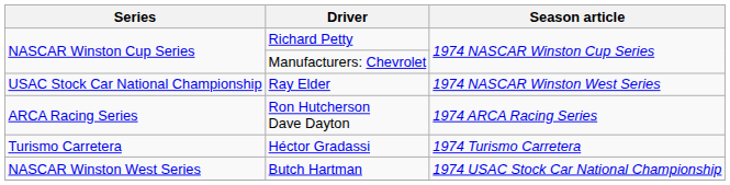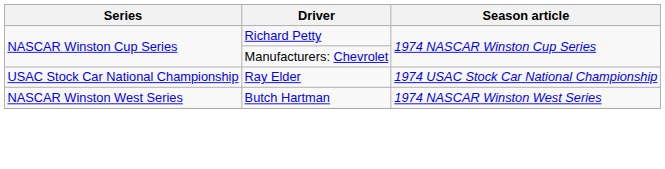Ray Elder | Season article: 1974 NASCAR Winston West Series -> 1974 USAC Stock Car National Championship
- row: ARCA Racing Series | Ron Hutcherson Dave Dayton | 1974 ARCA Racing Series
- row: Turismo Carretera | Héctor Gradassi | 1974 Turismo Carretera
Butch Hartman | Season article: 1974 USAC Stock Car National Championship -> 1974 NASCAR Winston West Series
